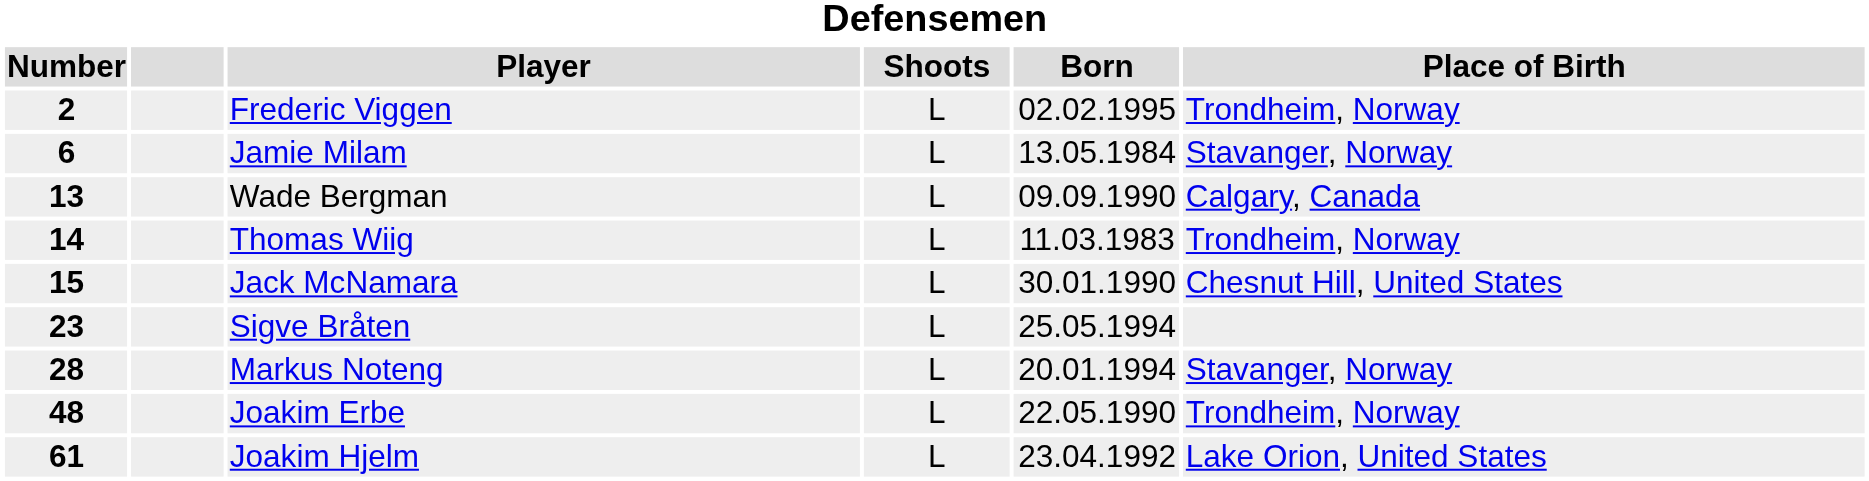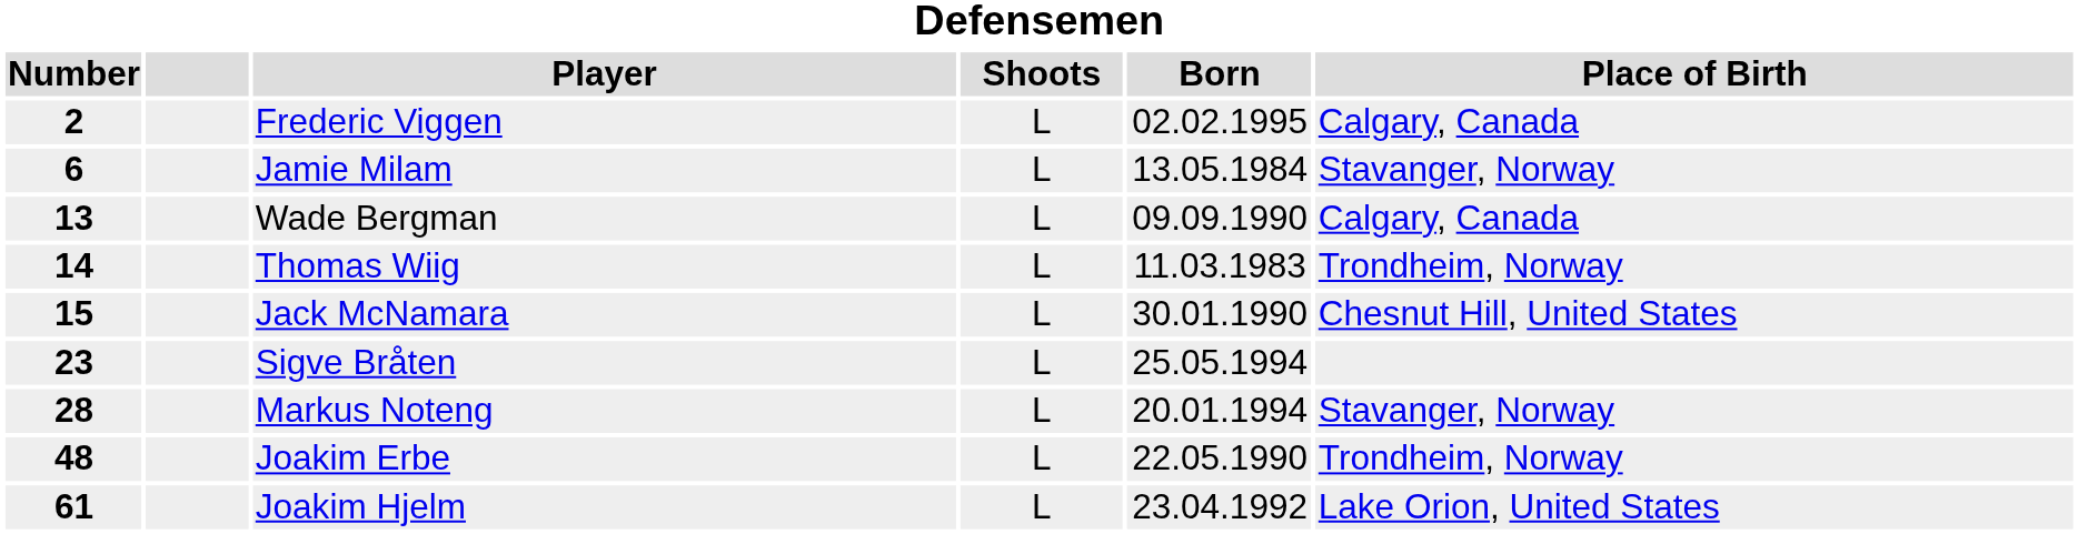Frederic Viggen | Place of Birth: Trondheim, Norway -> Calgary, Canada
